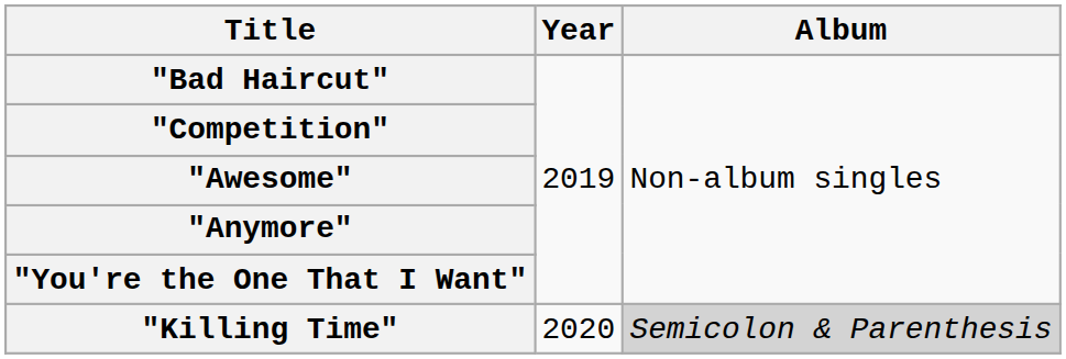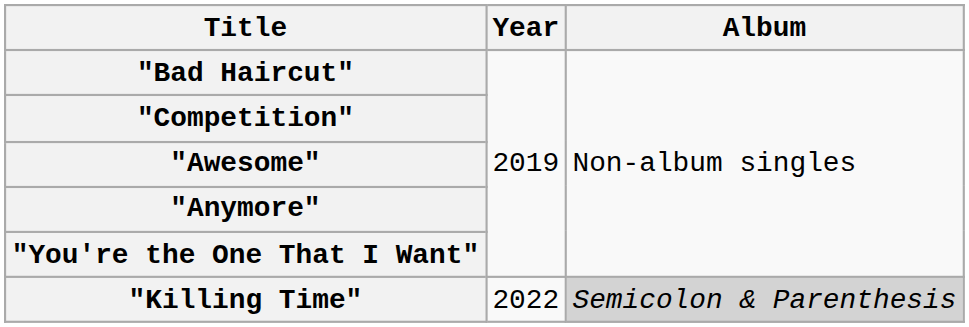"Killing Time" | Year: 2020 -> 2022
